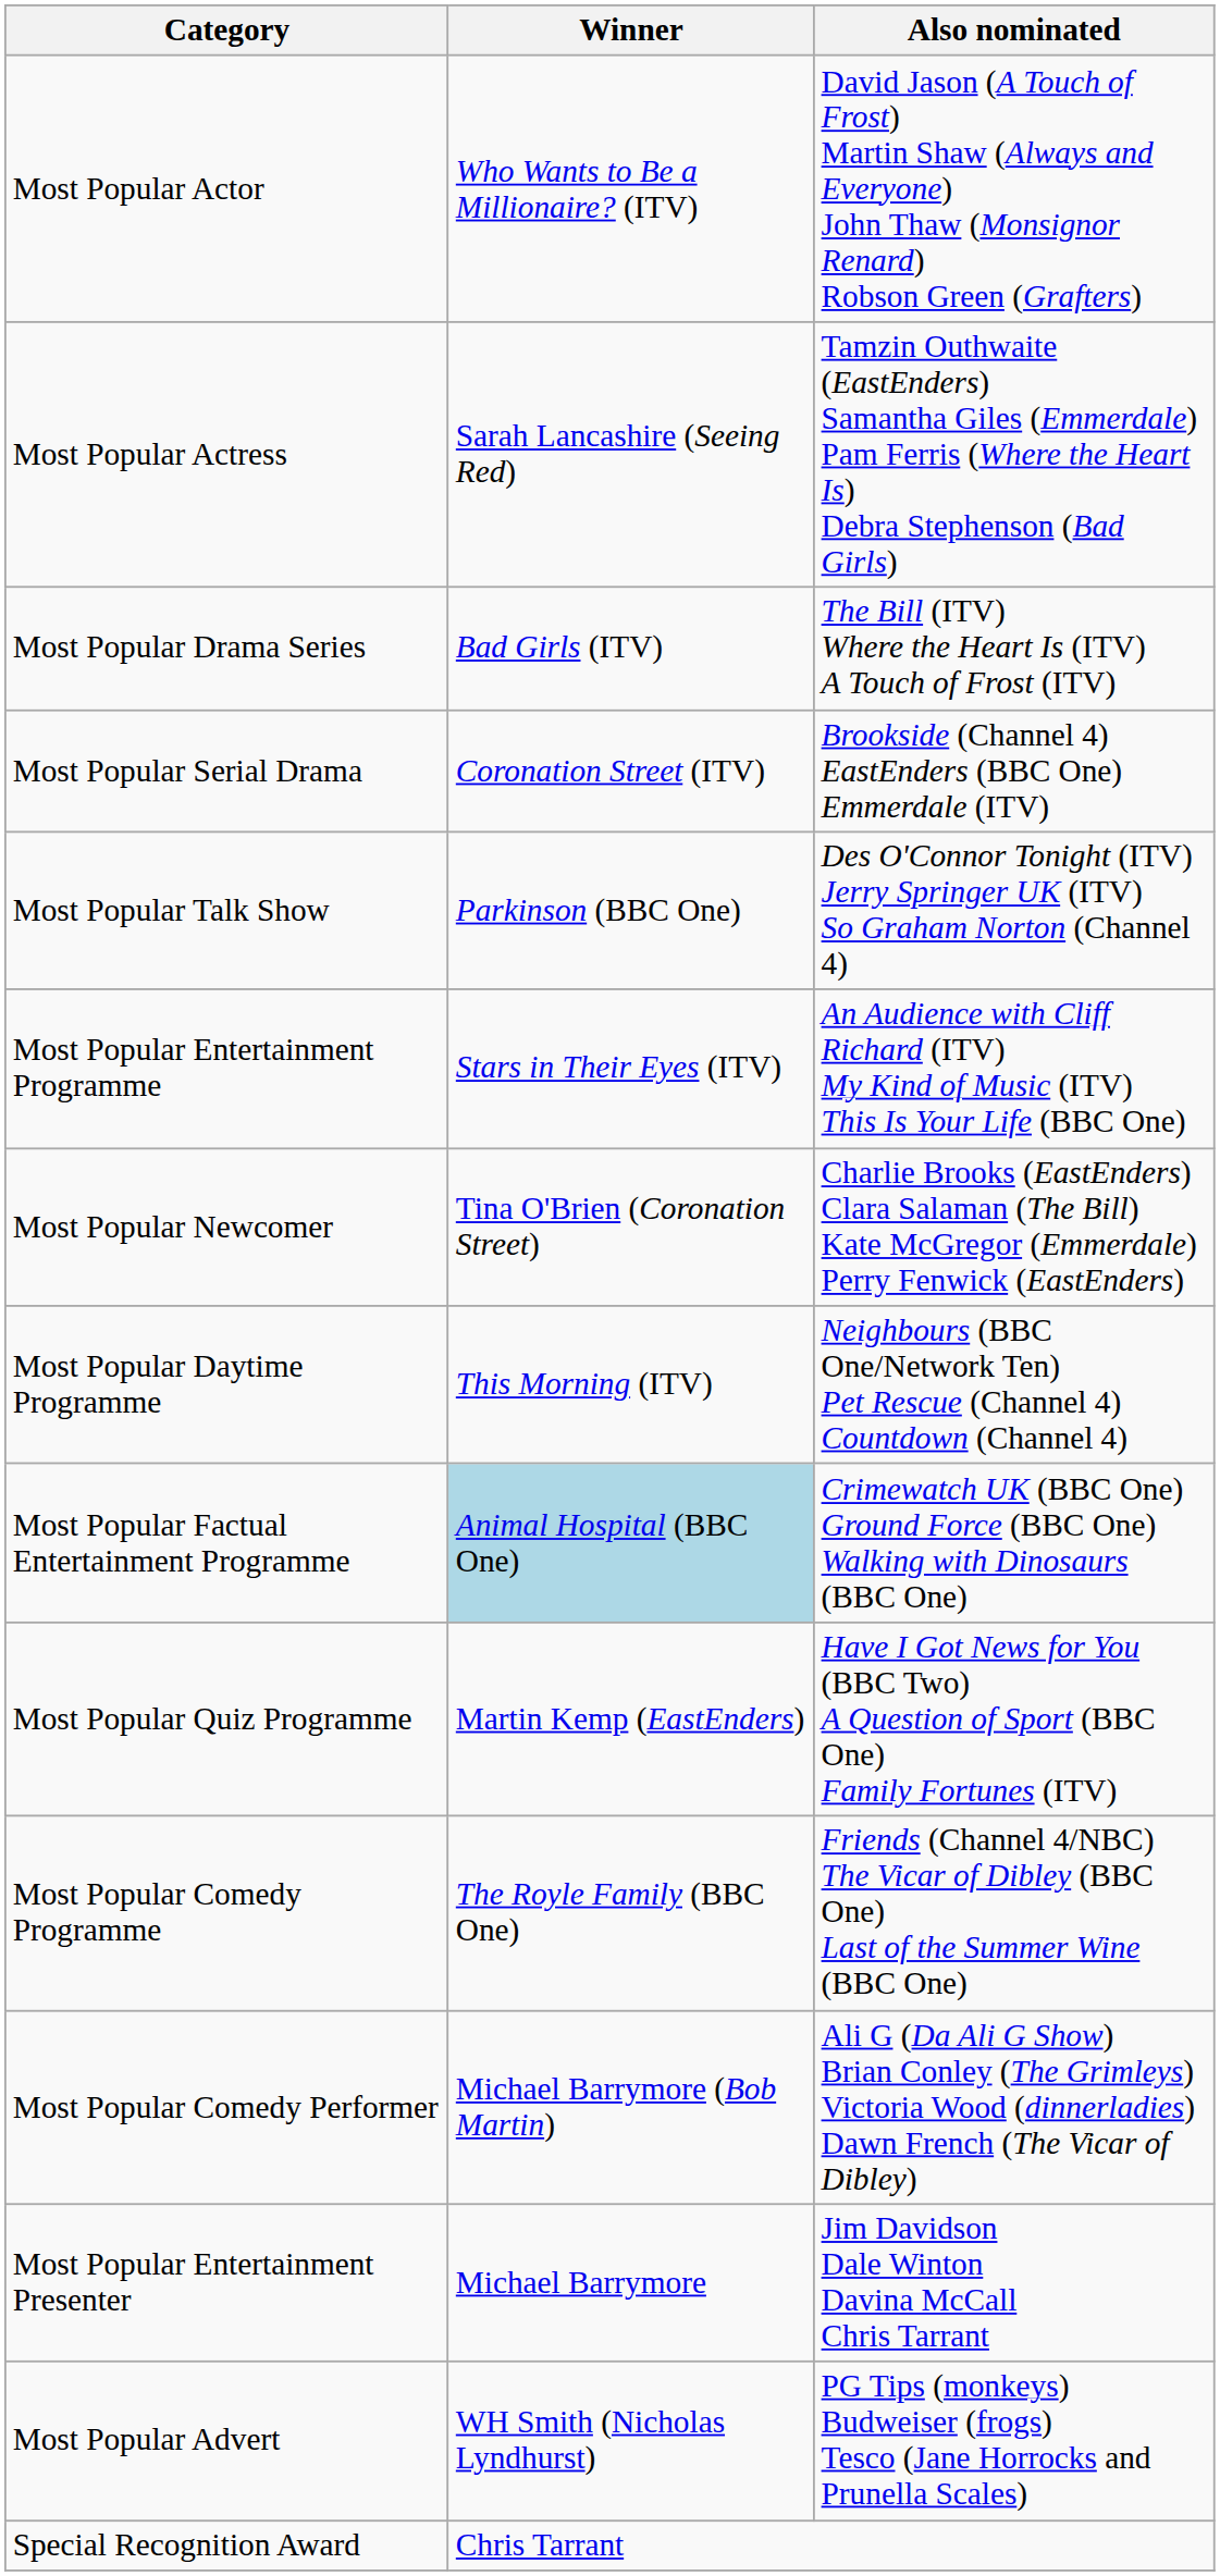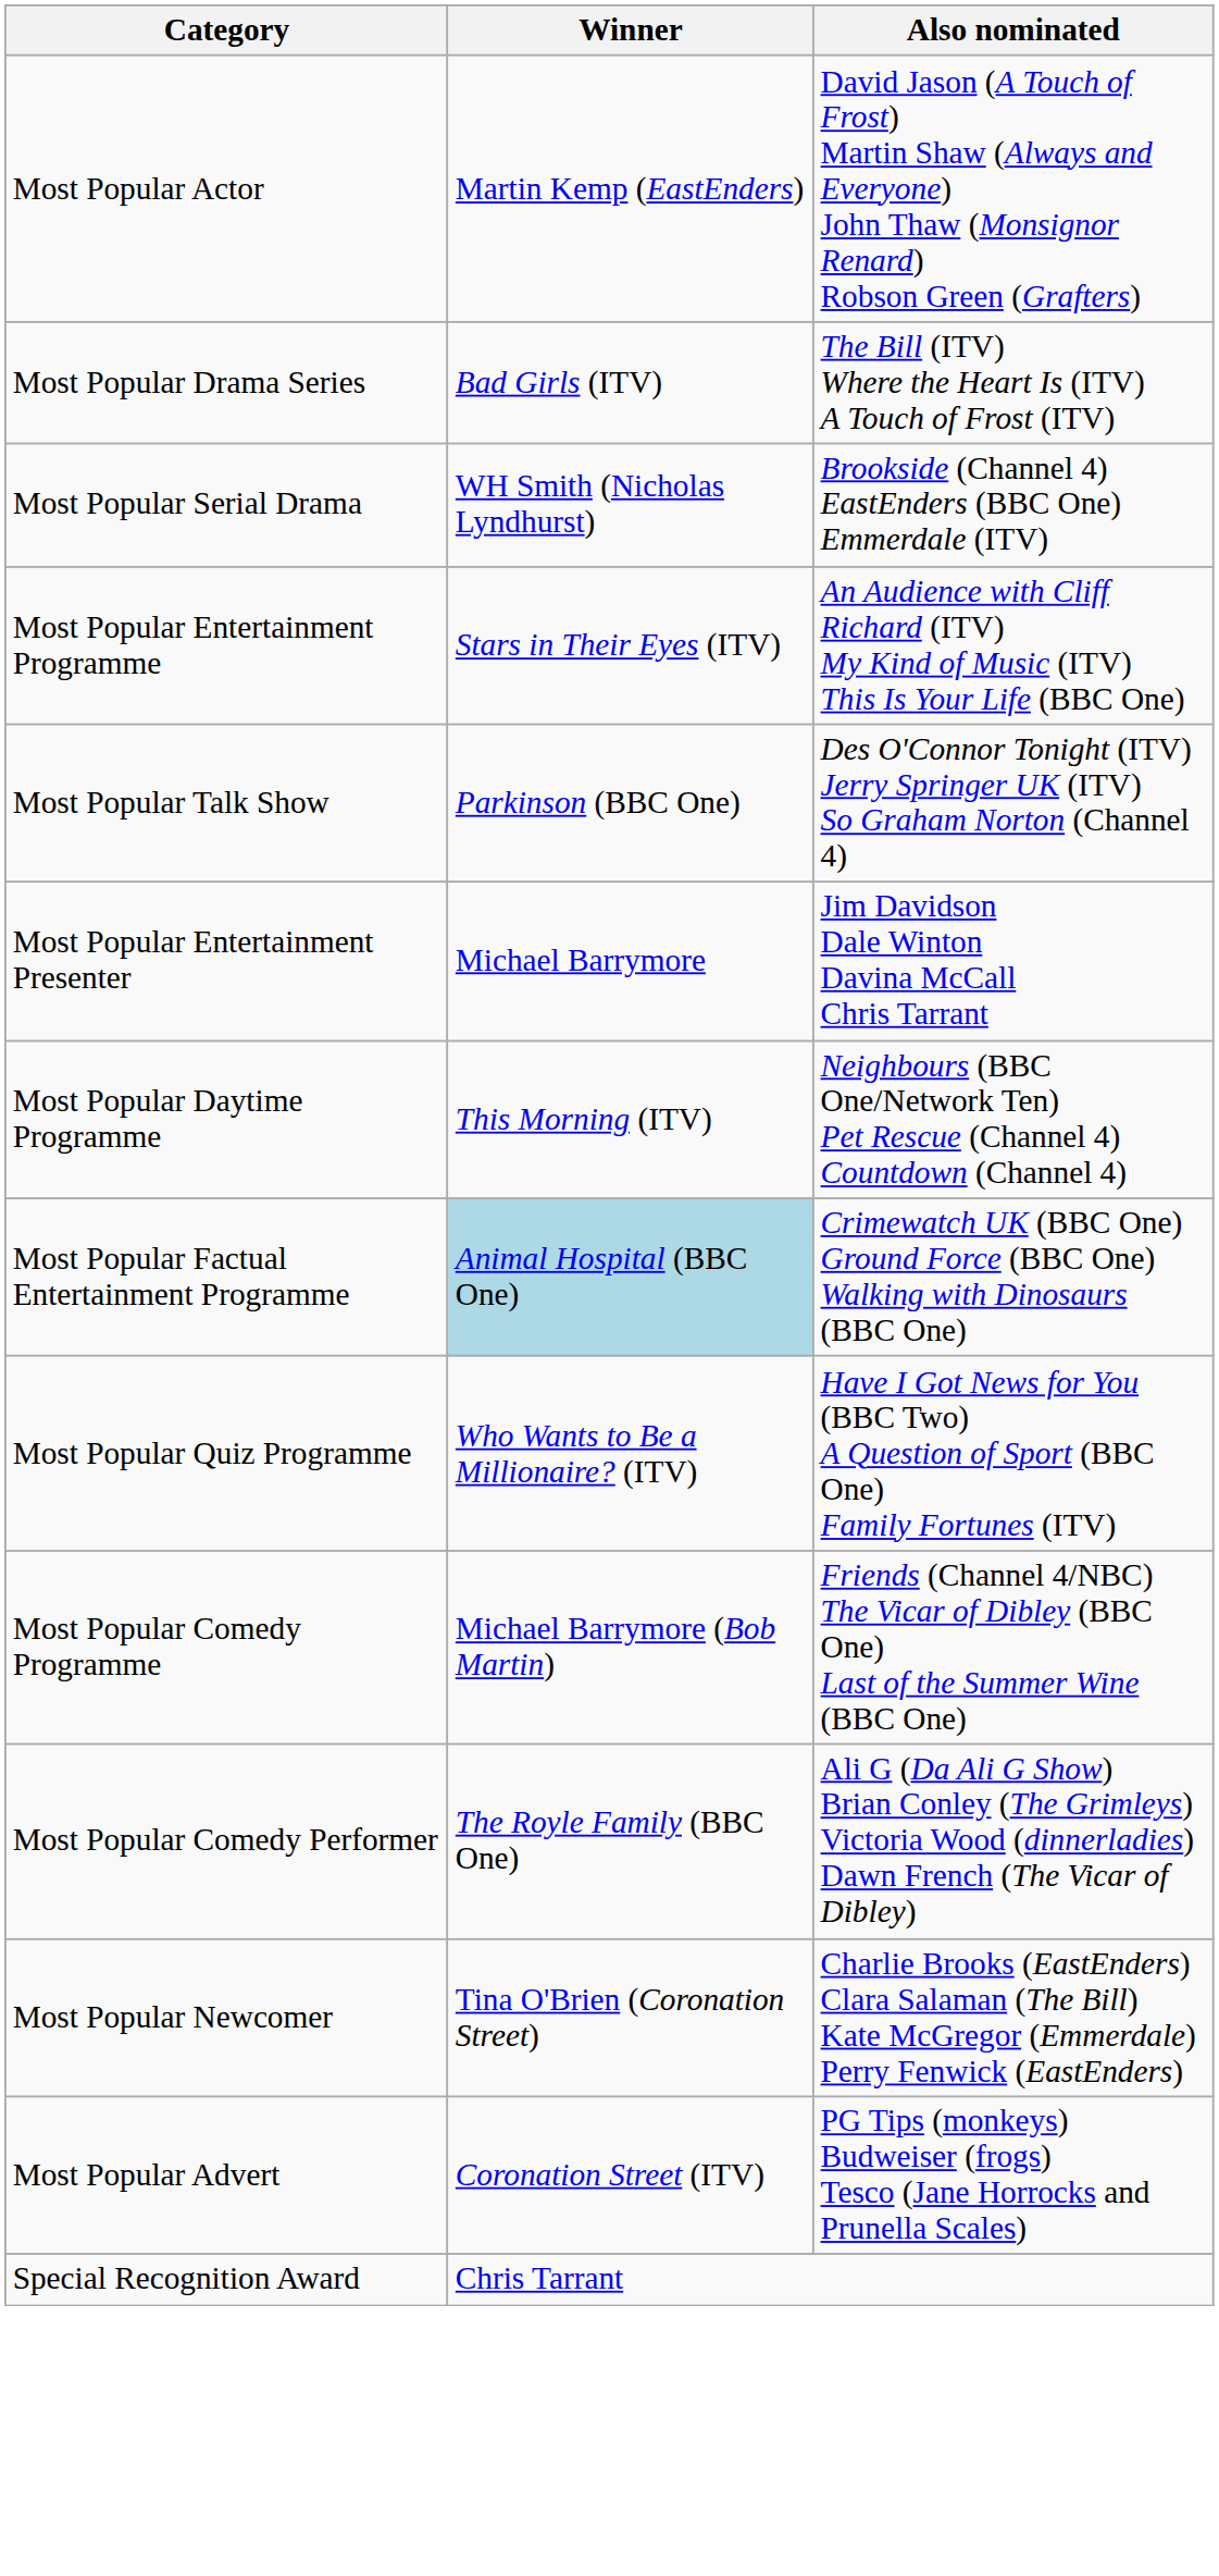Most Popular Actor | Winner: Who Wants to Be a Millionaire? (ITV) -> Martin Kemp (EastEnders)
- row: Most Popular Actress | Sarah Lancashire (Seeing Red) | Tamzin Outhwaite (EastEnders) Samantha Giles (Emmerdale) Pam Ferris (Where the Heart Is) Debra Stephenson (Bad Girls)
Most Popular Serial Drama | Winner: Coronation Street (ITV) -> WH Smith (Nicholas Lyndhurst)
rows swapped: Most Popular Talk Show <-> Most Popular Entertainment Programme
rows swapped: Most Popular Entertainment Presenter <-> Most Popular Newcomer
Most Popular Quiz Programme | Winner: Martin Kemp (EastEnders) -> Who Wants to Be a Millionaire? (ITV)
Most Popular Comedy Programme | Winner: The Royle Family (BBC One) -> Michael Barrymore (Bob Martin)
Most Popular Comedy Performer | Winner: Michael Barrymore (Bob Martin) -> The Royle Family (BBC One)
Most Popular Advert | Winner: WH Smith (Nicholas Lyndhurst) -> Coronation Street (ITV)
